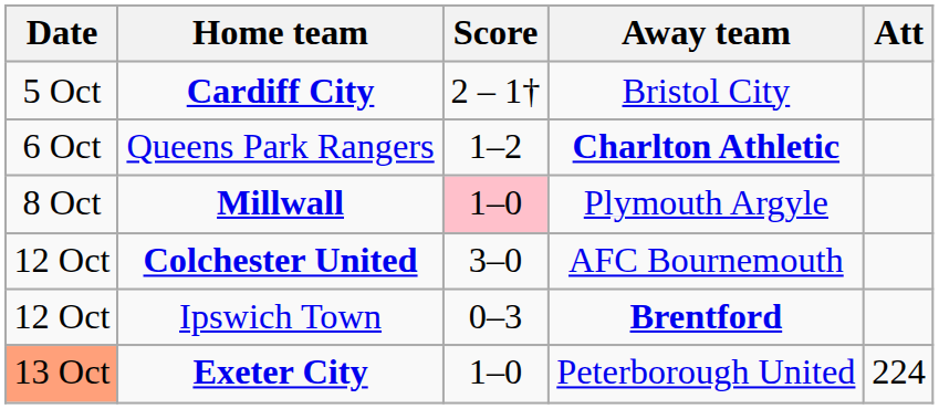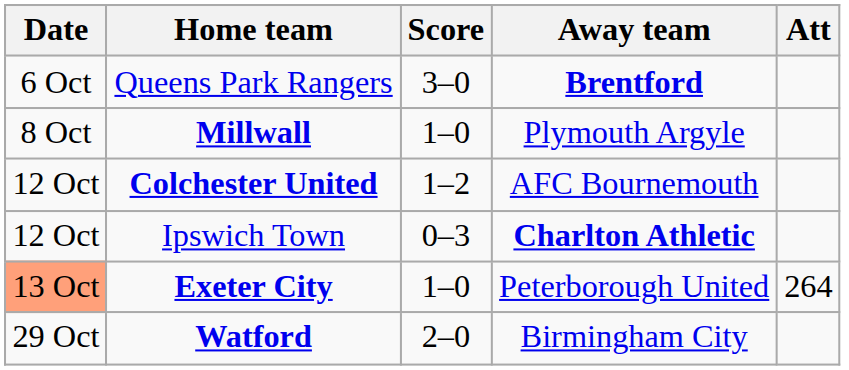- row: 5 Oct | Cardiff City | 2 – 1† | Bristol City
Queens Park Rangers | Score: 1–2 -> 3–0
Queens Park Rangers | Away team: Charlton Athletic -> Brentford
Millwall | Score: pink background -> no background
Colchester United | Score: 3–0 -> 1–2
Ipswich Town | Away team: Brentford -> Charlton Athletic
Exeter City | Att: 224 -> 264
+ row: 29 Oct | Watford | 2–0 | Birmingham City
